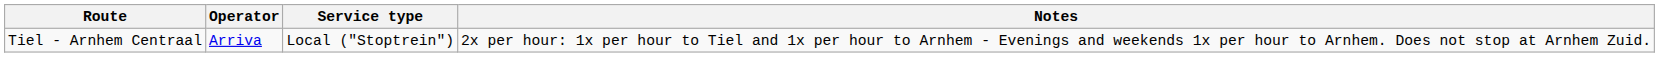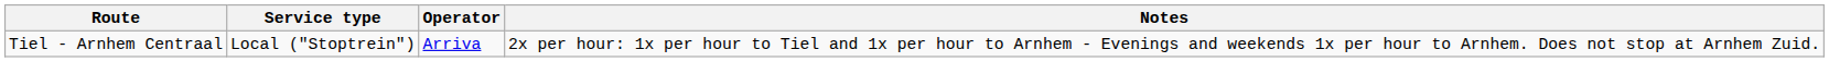columns swapped: Service type <-> Operator
